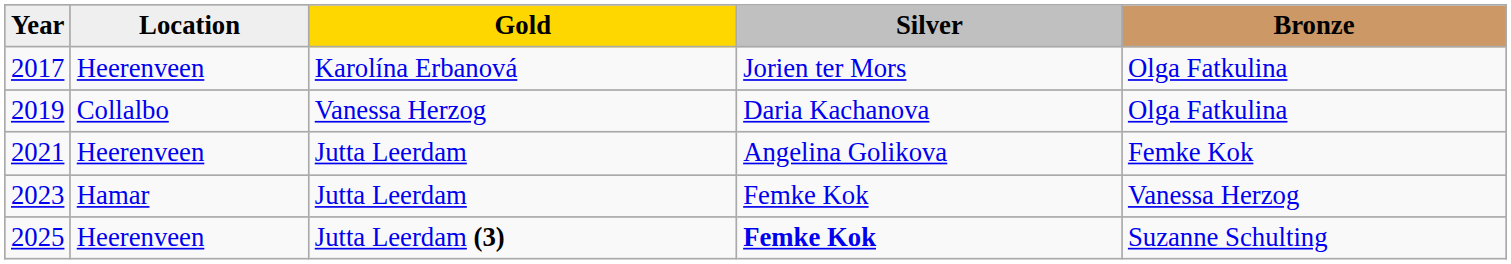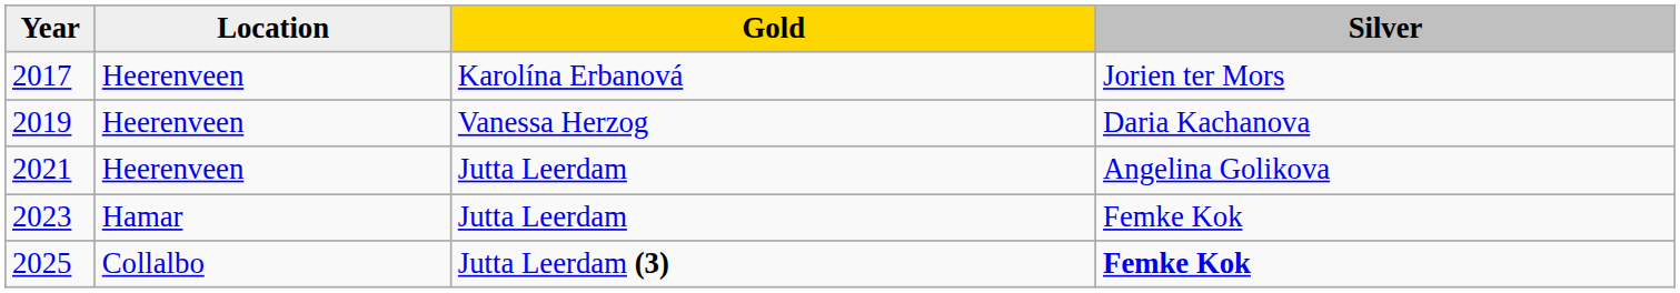- column: Bronze | Olga Fatkulina | Olga Fatkulina | Femke Kok | Vanessa Herzog | Suzanne Schulting
2019 | Location: Collalbo -> Heerenveen
2025 | Location: Heerenveen -> Collalbo
